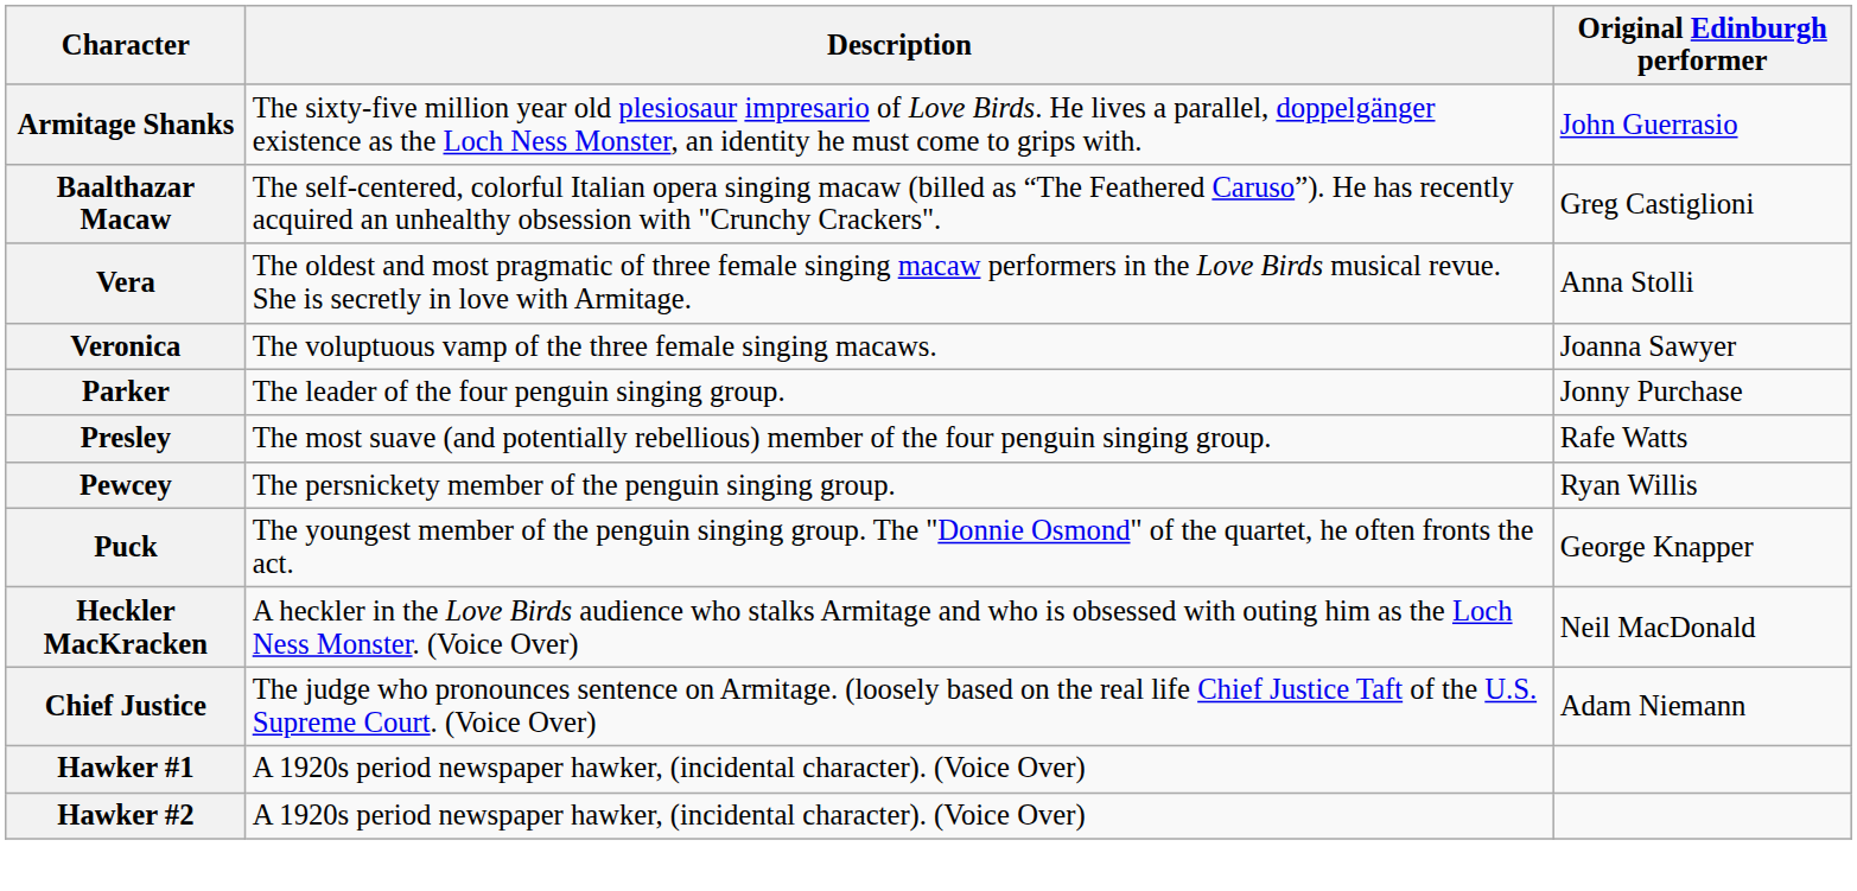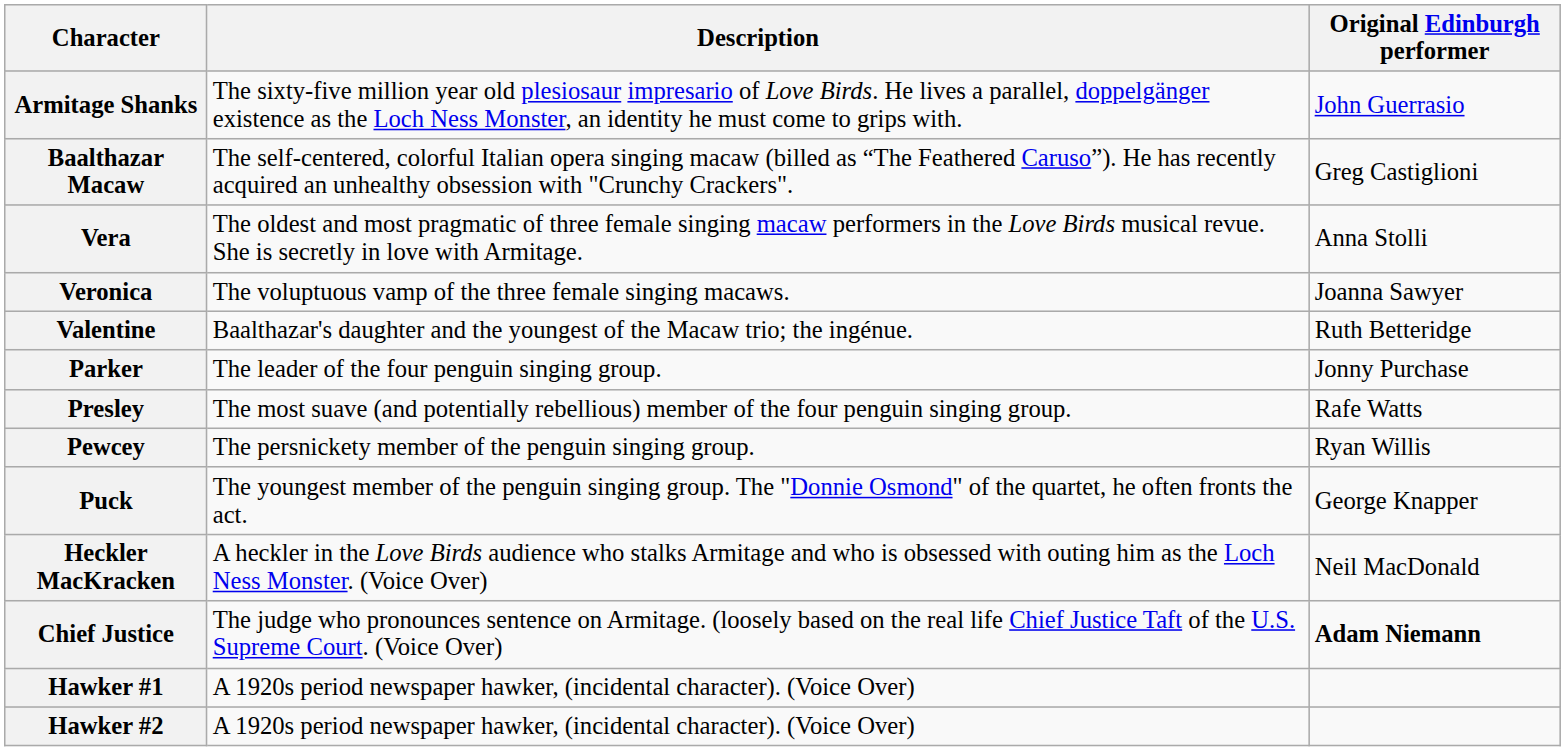+ row: Valentine | Baalthazar's daughter and the youngest of the Macaw trio; the ingénue. | Ruth Betteridge
Chief Justice | Original Edinburgh performer: normal -> bold
